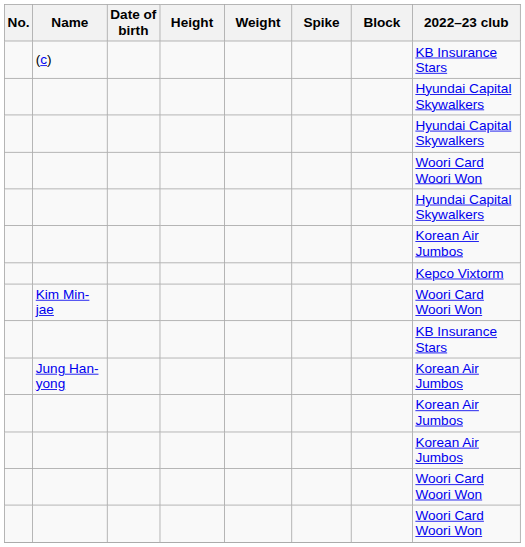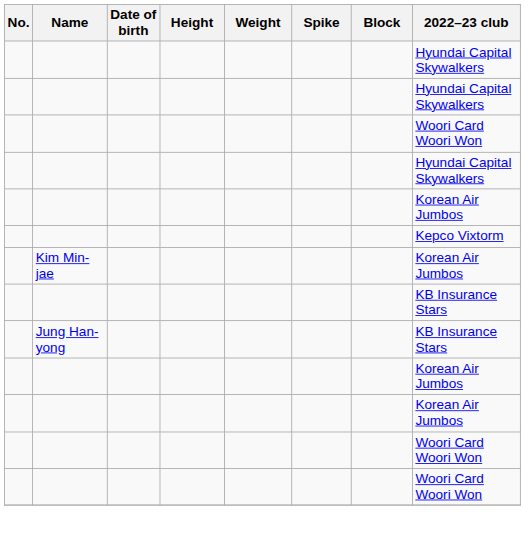- row: (c) | KB Insurance Stars
Kim Min-jae | 2022–23 club: Woori Card Woori Won -> Korean Air Jumbos
Jung Han-yong | 2022–23 club: Korean Air Jumbos -> KB Insurance Stars
